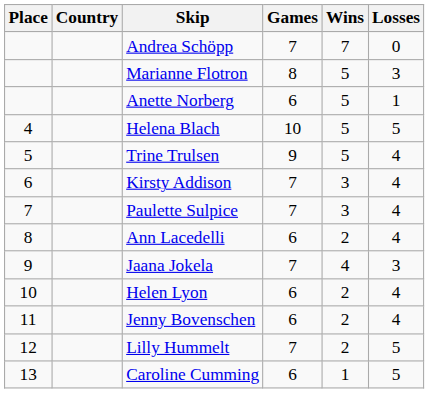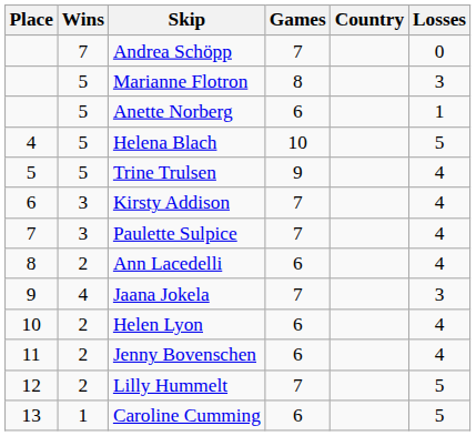columns swapped: Country <-> Wins
